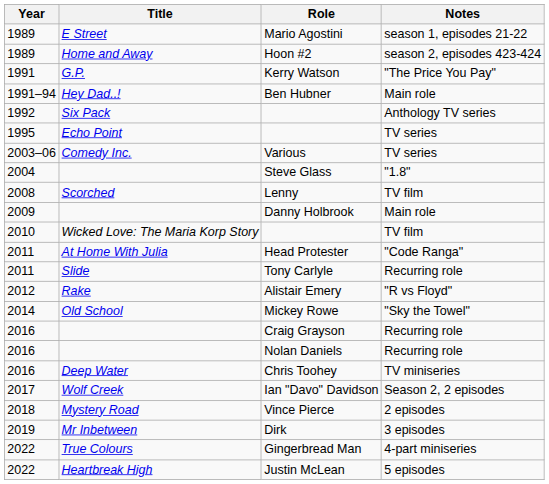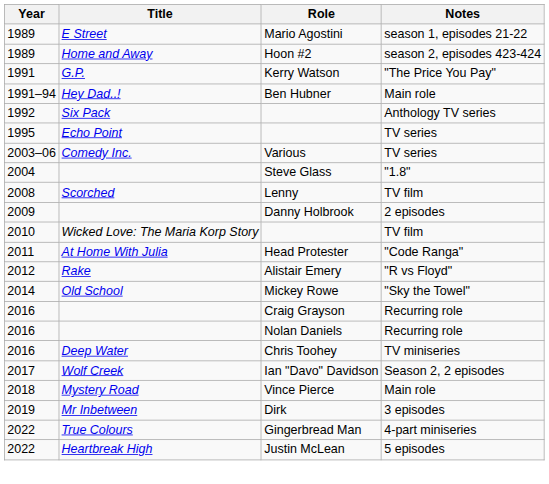Danny Holbrook | Notes: Main role -> 2 episodes
- row: 2011 | Slide | Tony Carlyle | Recurring role
Vince Pierce | Notes: 2 episodes -> Main role
